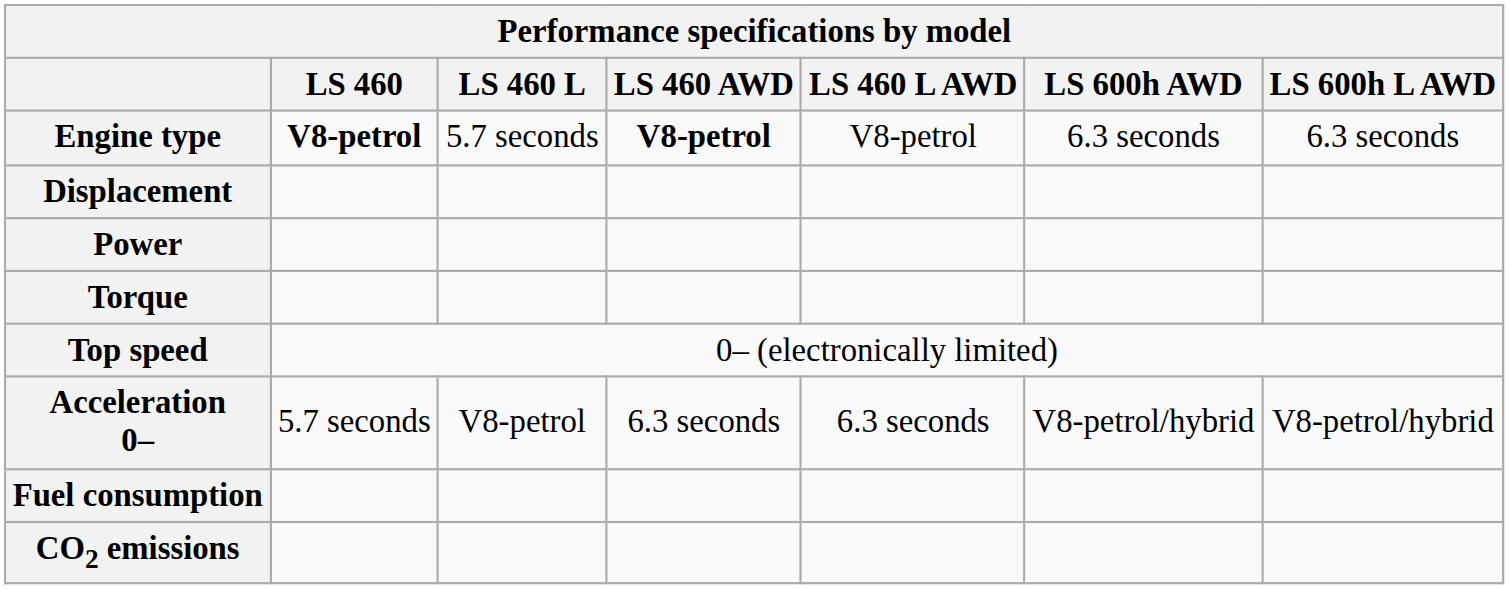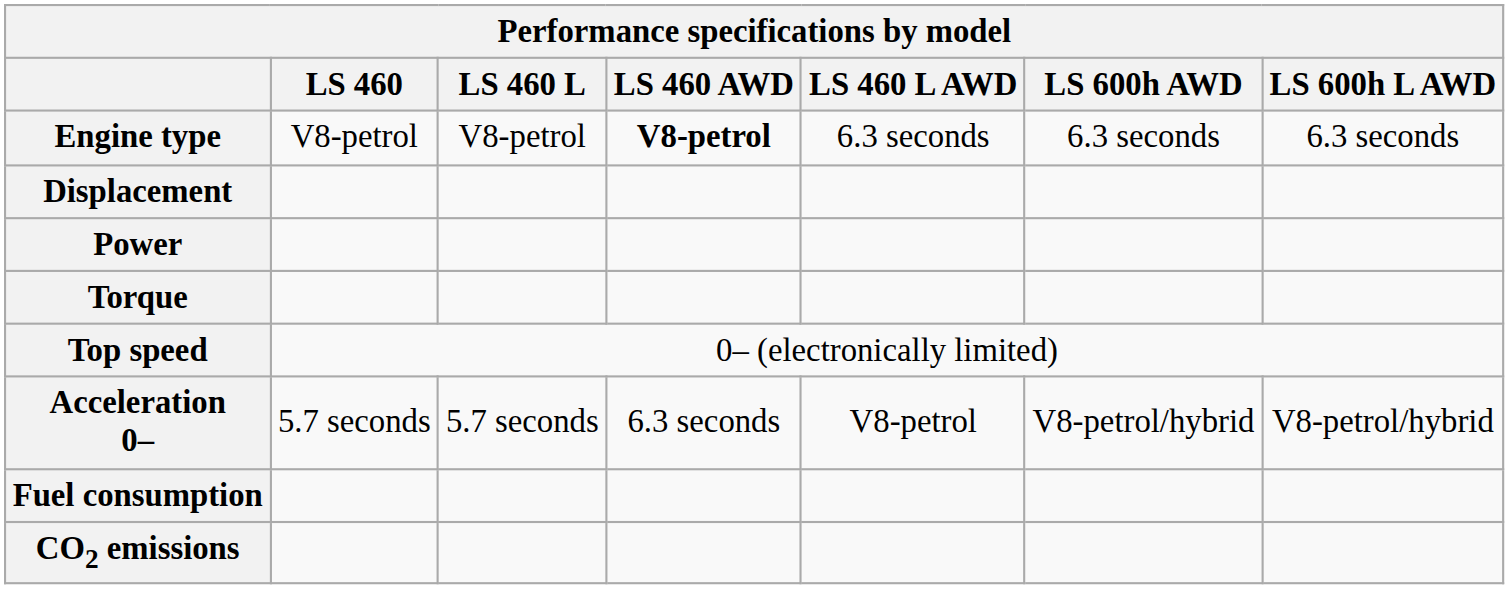Engine type | LS 460: bold -> normal
Engine type | LS 460 L: 5.7 seconds -> V8-petrol
Engine type | LS 460 L AWD: V8-petrol -> 6.3 seconds
Acceleration 0– | LS 460 L: V8-petrol -> 5.7 seconds
Acceleration 0– | LS 460 L AWD: 6.3 seconds -> V8-petrol
